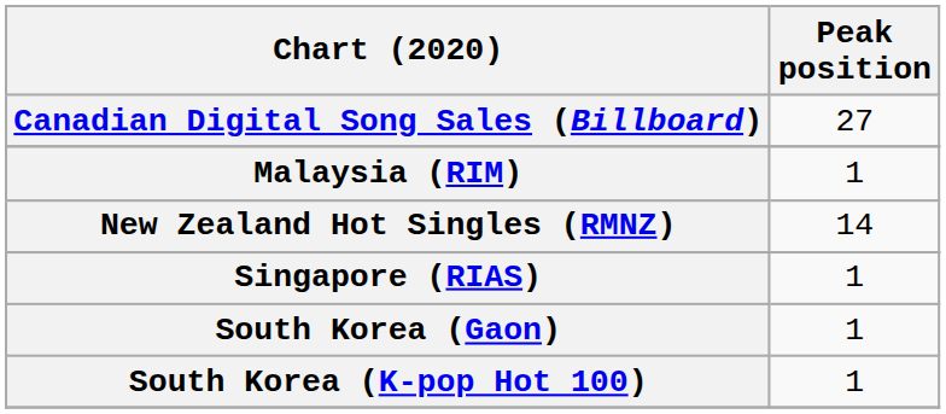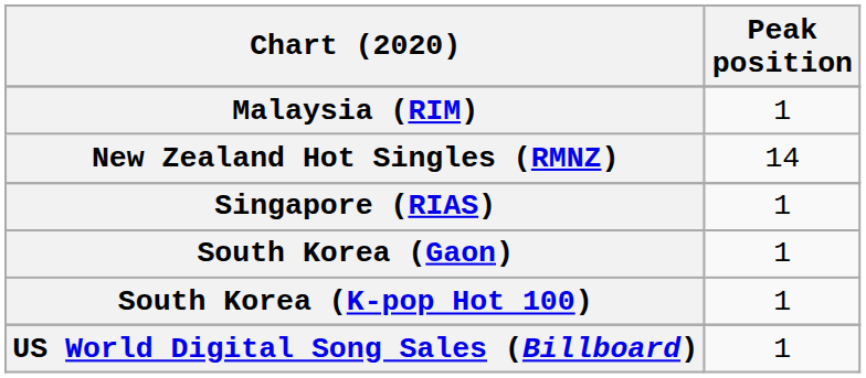- row: Canadian Digital Song Sales (Billboard) | 27
+ row: US World Digital Song Sales (Billboard) | 1
